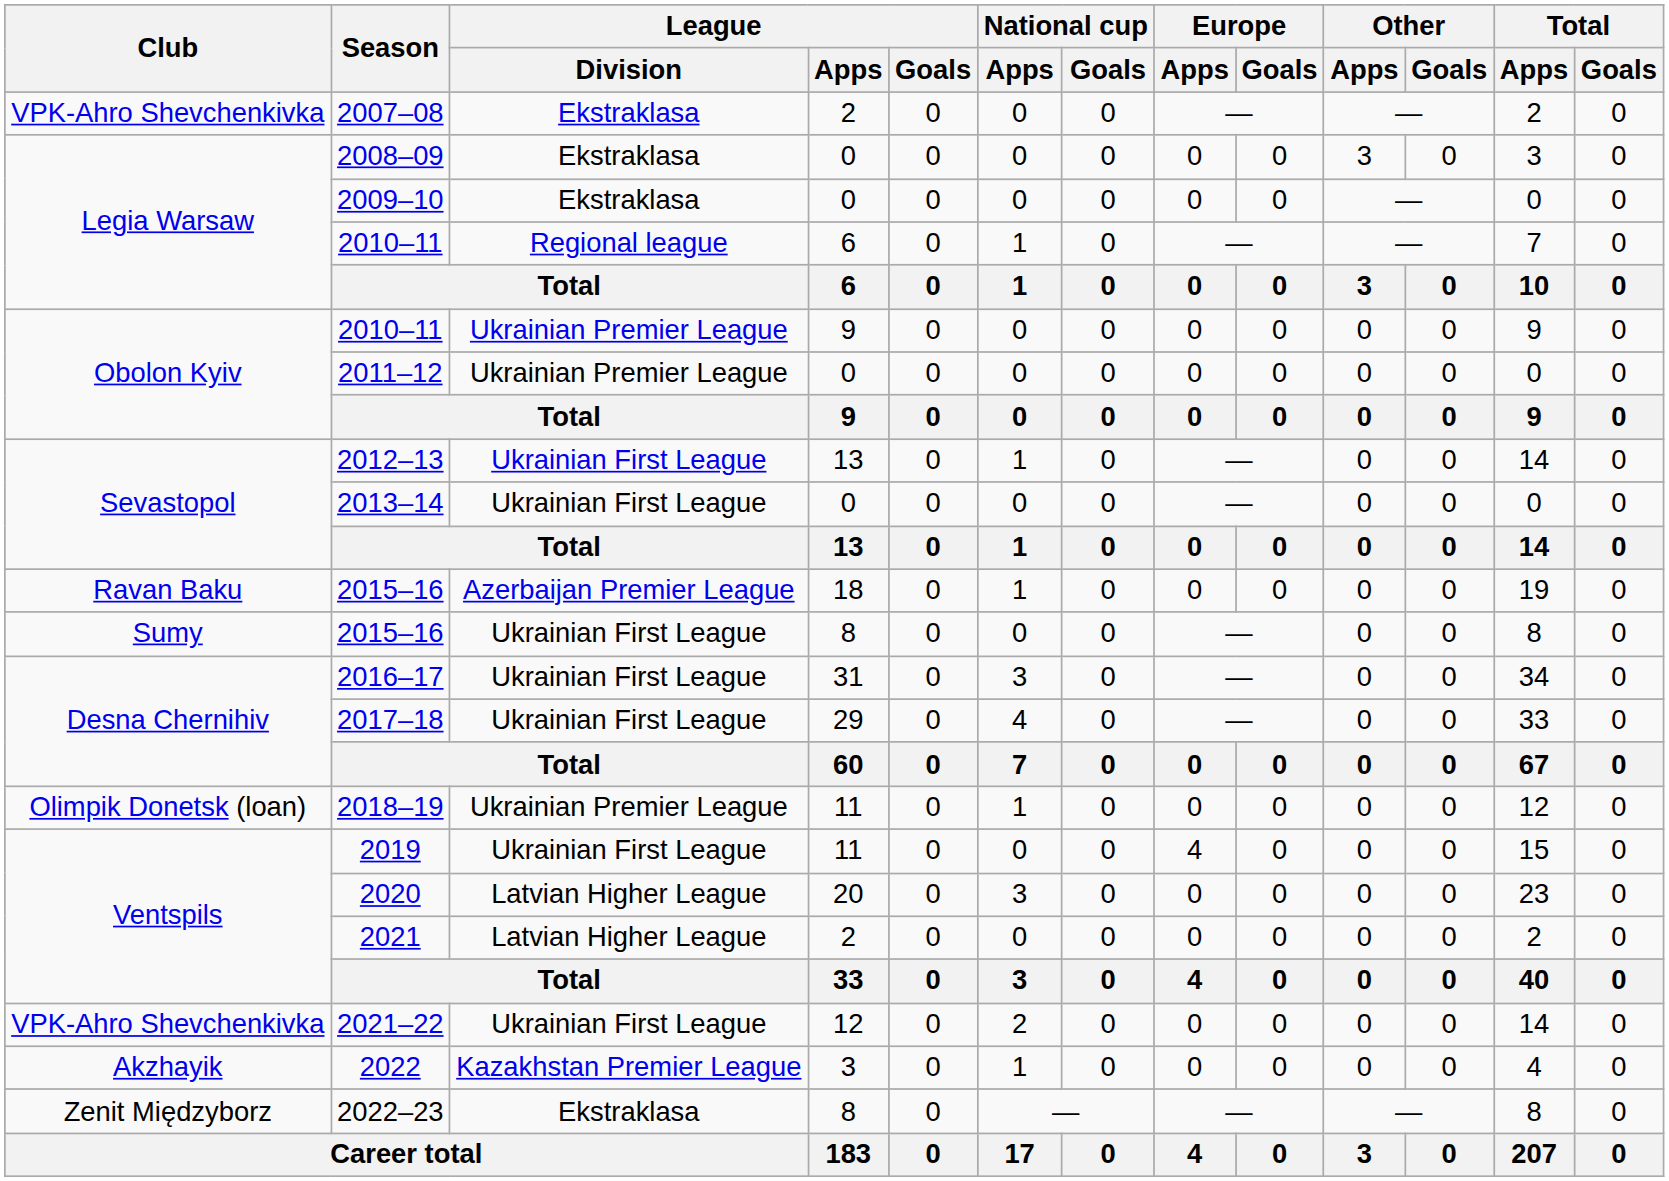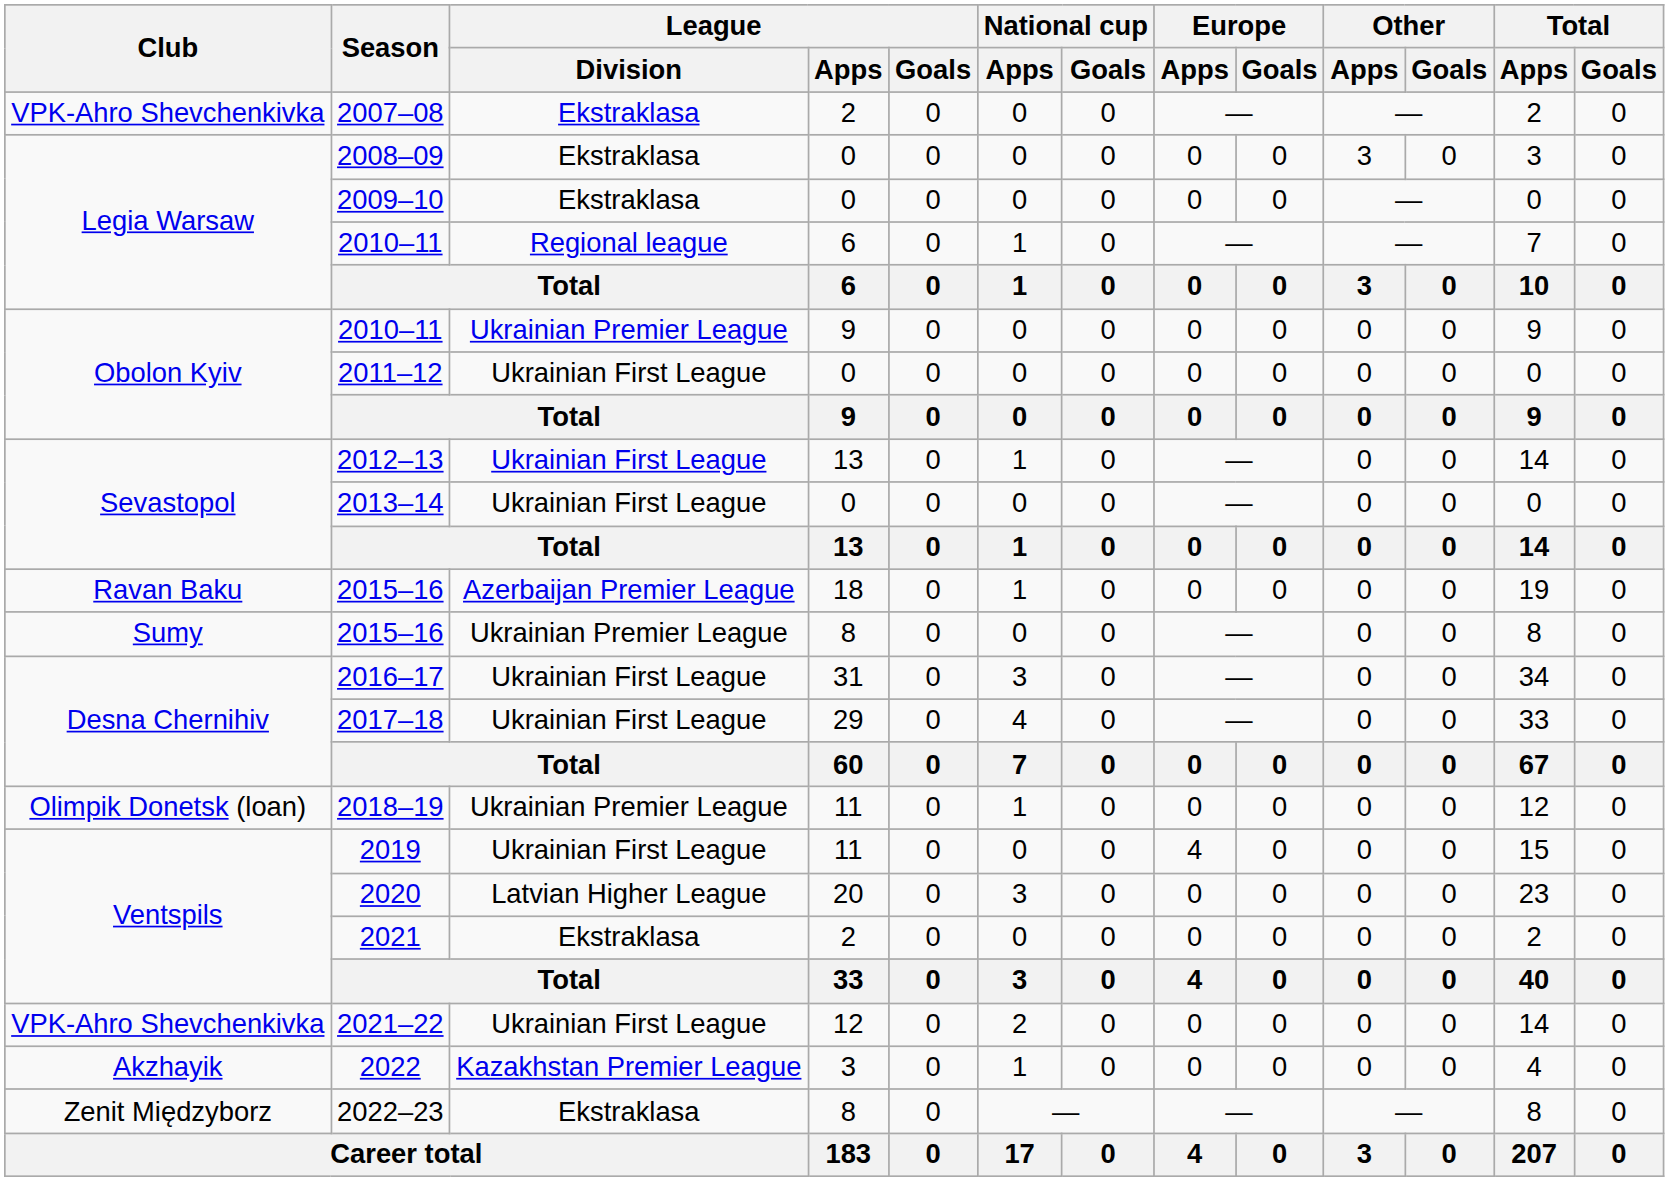2011–12 | League / Division: Ukrainian Premier League -> Ukrainian First League
2015–16 / 8 | League / Division: Ukrainian First League -> Ukrainian Premier League
2021 | League / Division: Latvian Higher League -> Ekstraklasa
